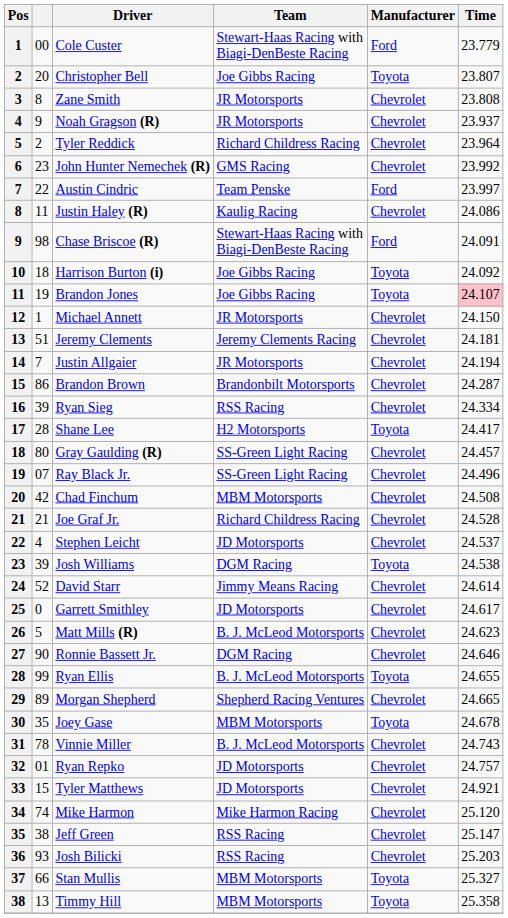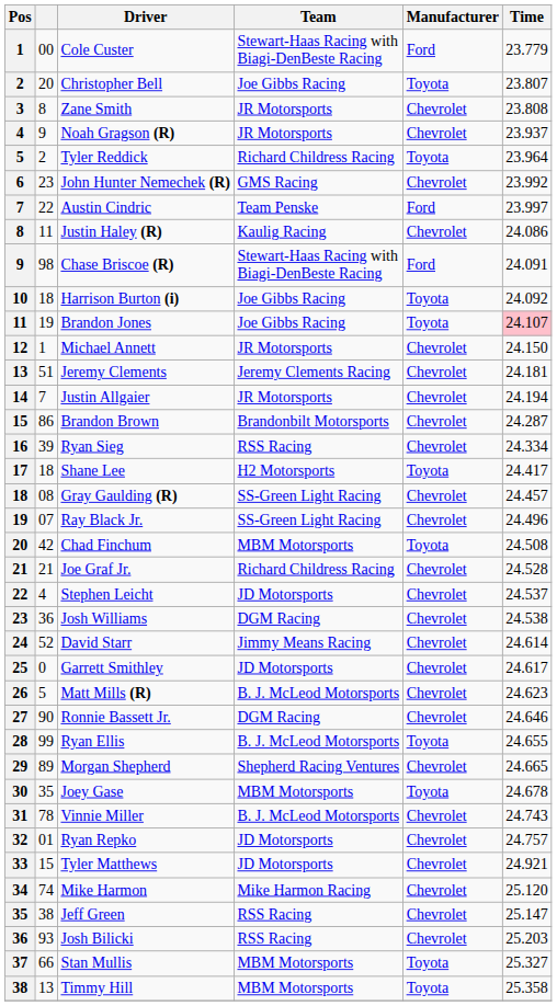Tyler Reddick | Manufacturer: Chevrolet -> Toyota
Shane Lee | column 2: 28 -> 18
Gray Gaulding (R) | column 2: 80 -> 08
Chad Finchum | Manufacturer: Chevrolet -> Toyota
Josh Williams | column 2: 39 -> 36
Josh Williams | Manufacturer: Toyota -> Chevrolet
